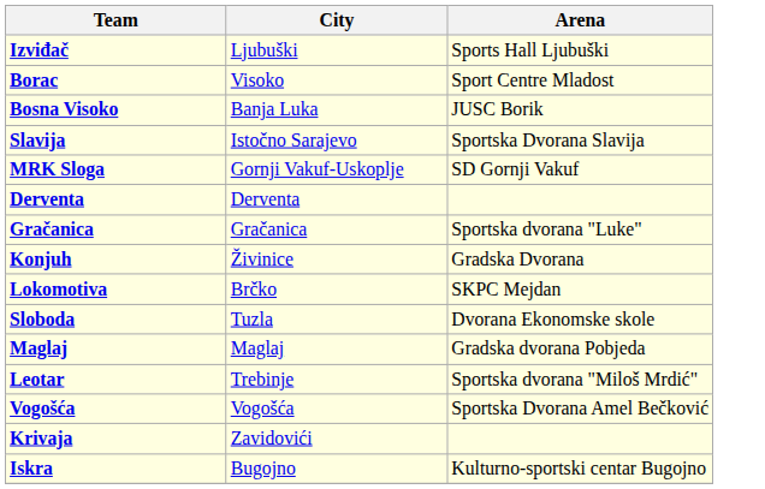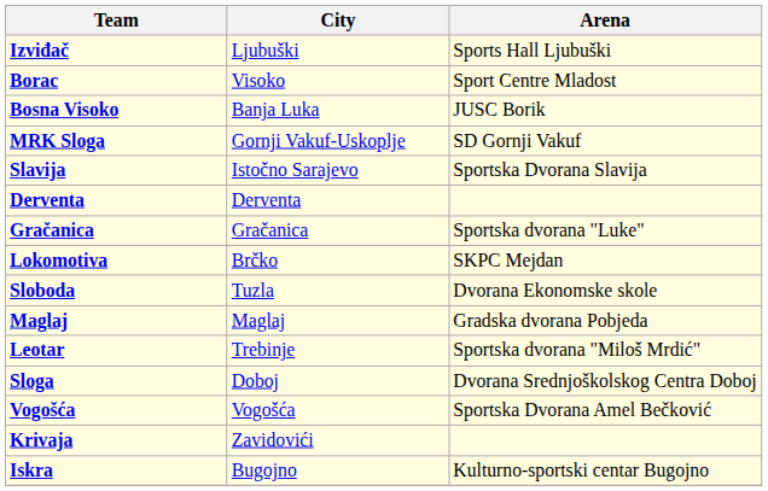rows swapped: MRK Sloga <-> Slavija
- row: Konjuh | Živinice | Gradska Dvorana
+ row: Sloga | Doboj | Dvorana Srednjoškolskog Centra Doboj
